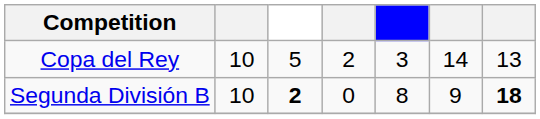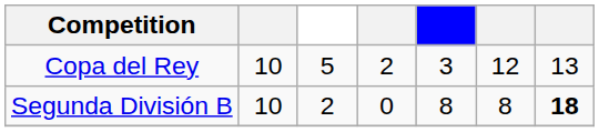Copa del Rey | column 6: 14 -> 12
Segunda División B | column 3: bold -> normal
Segunda División B | column 6: 9 -> 8
